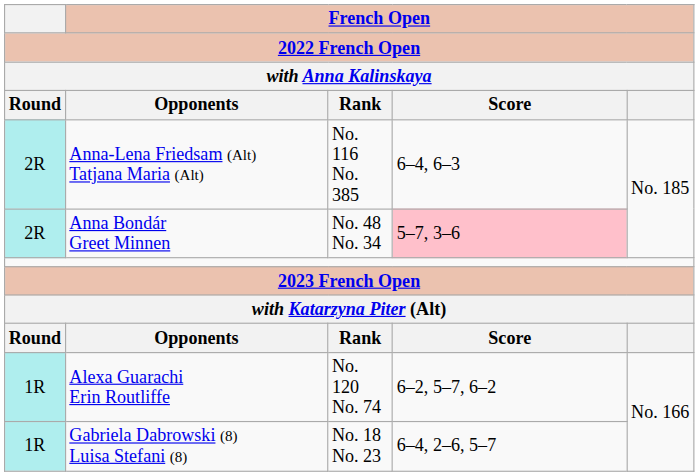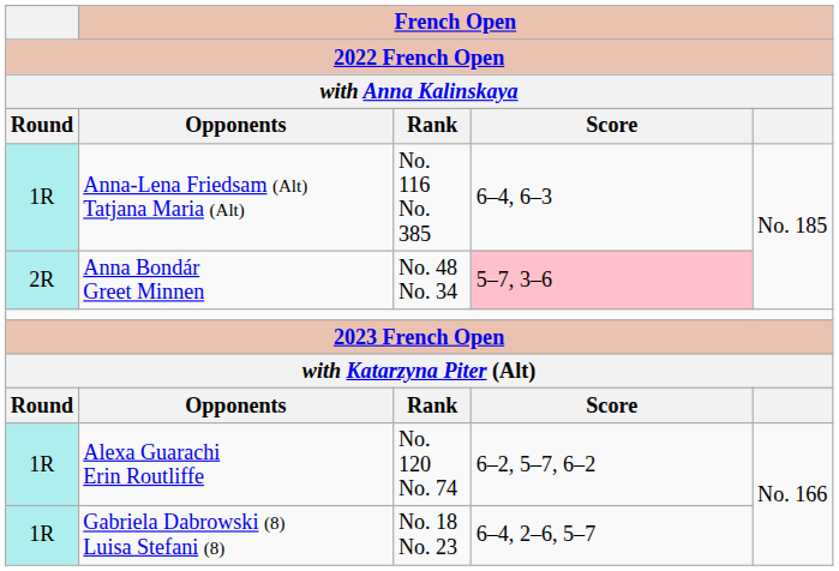Anna-Lena Friedsam (Alt) Tatjana Maria (Alt) | Round: 2R -> 1R
